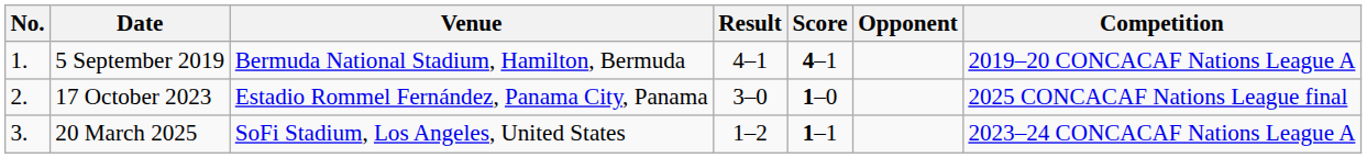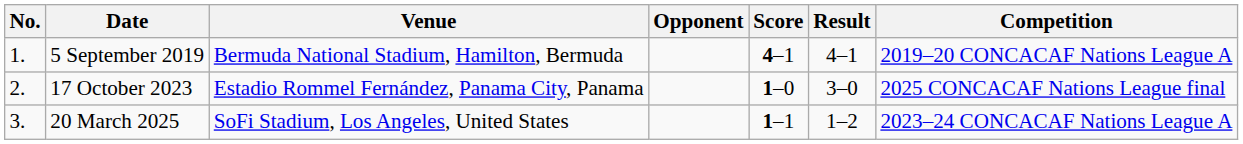columns swapped: Opponent <-> Result
